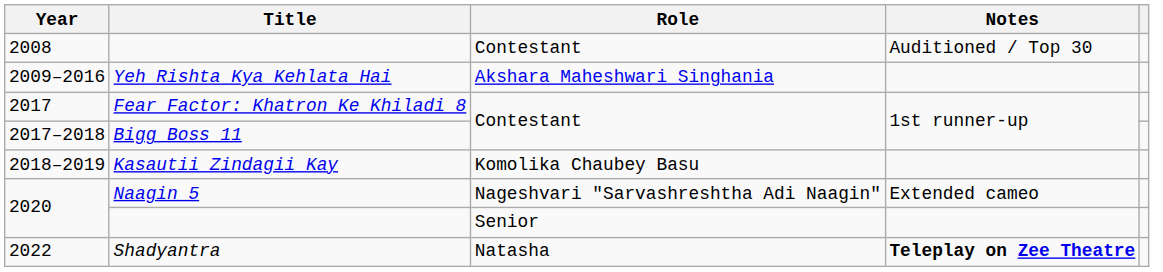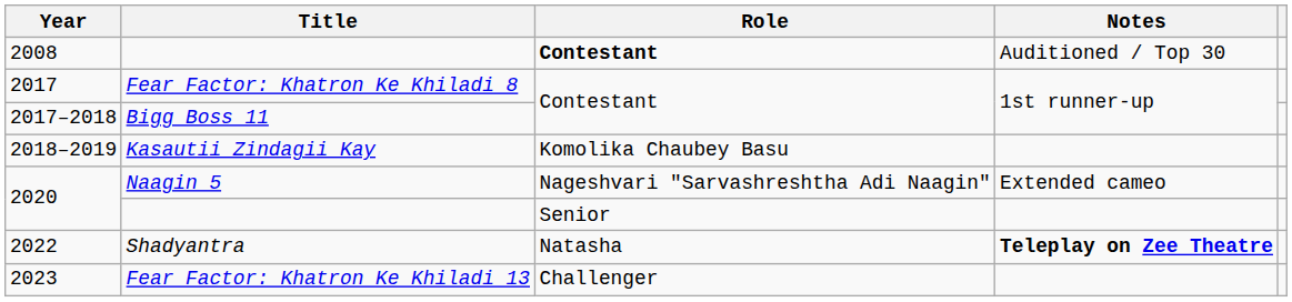2008 | Role: normal -> bold
- row: 2009–2016 | Yeh Rishta Kya Kehlata Hai | Akshara Maheshwari Singhania
+ row: 2023 | Fear Factor: Khatron Ke Khiladi 13 | Challenger
